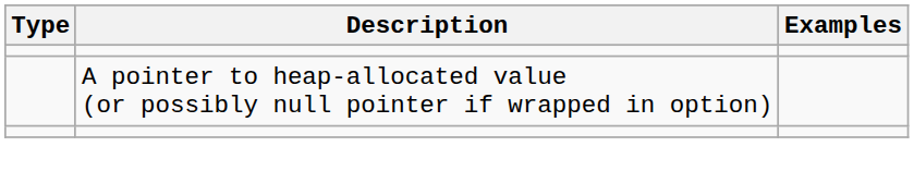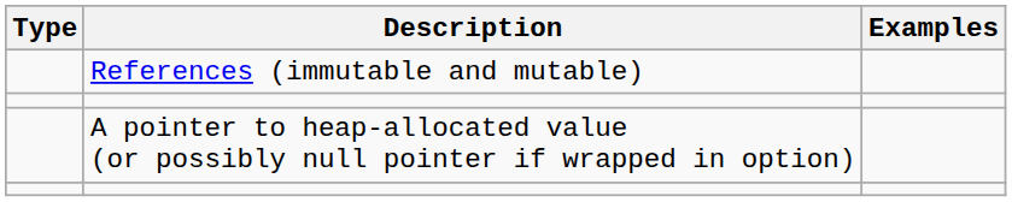+ row: References (immutable and mutable)
